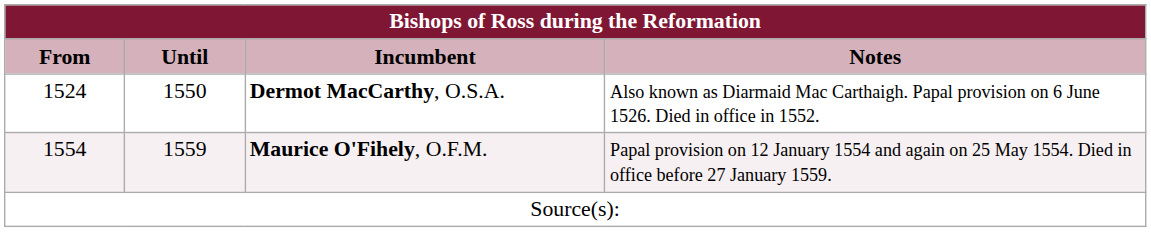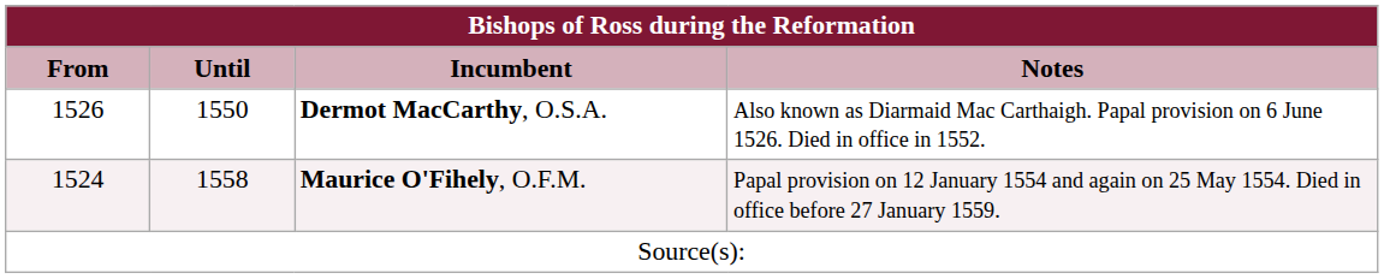Dermot MacCarthy, O.S.A. | From: 1524 -> 1526
Maurice O'Fihely, O.F.M. | From: 1554 -> 1524
Maurice O'Fihely, O.F.M. | Until: 1559 -> 1558
